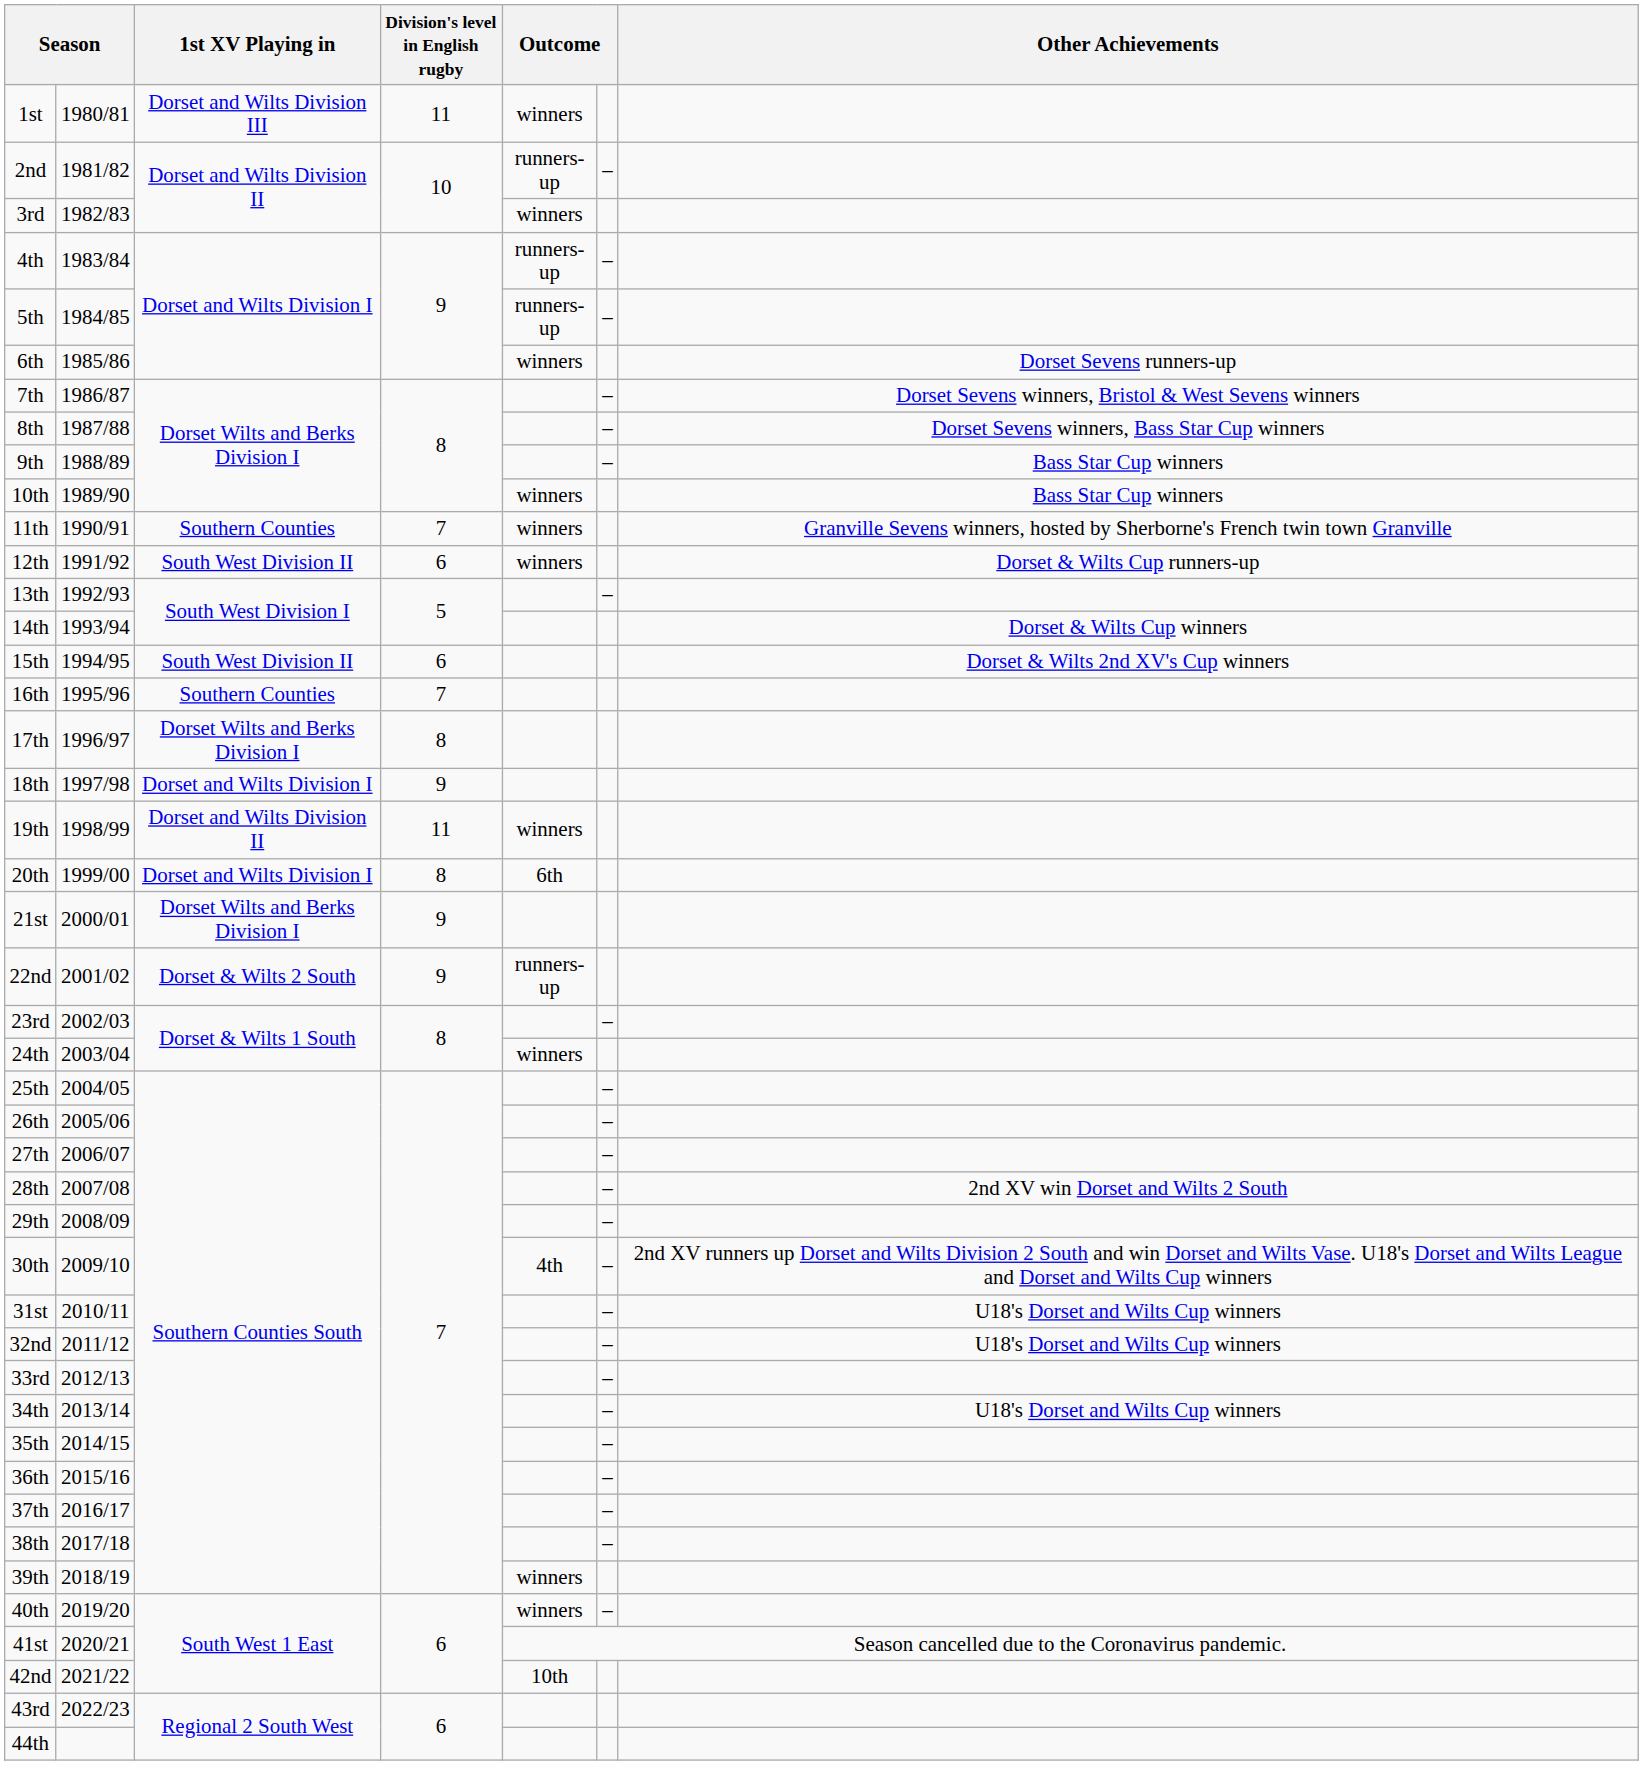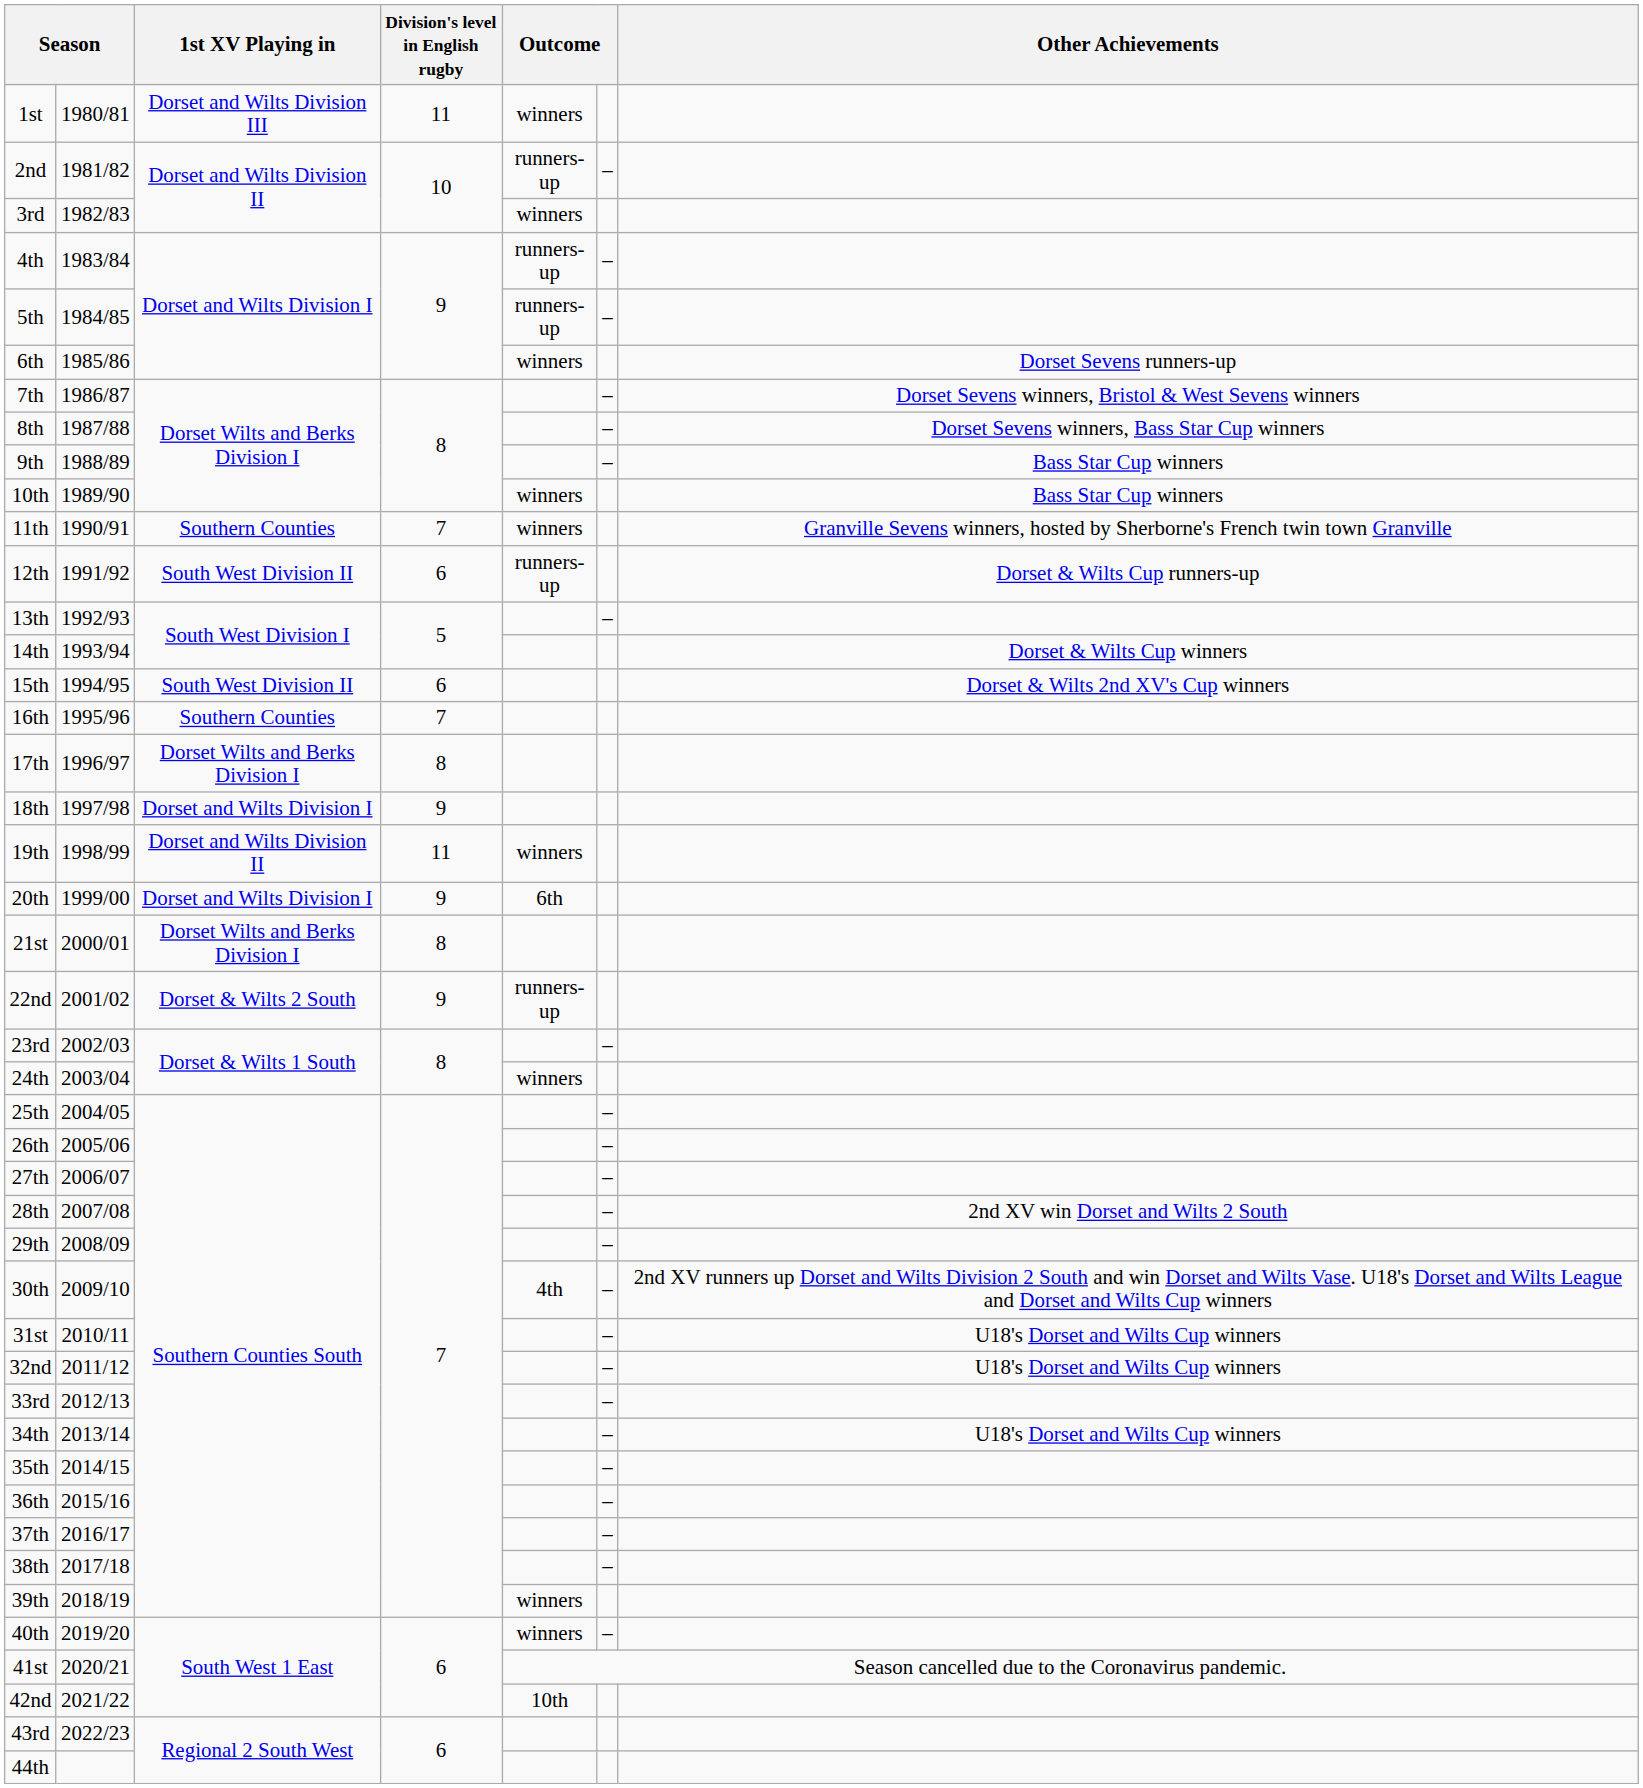12th | column 5: winners -> runners-up
20th | Division's level in English rugby: 8 -> 9
21st | Division's level in English rugby: 9 -> 8
